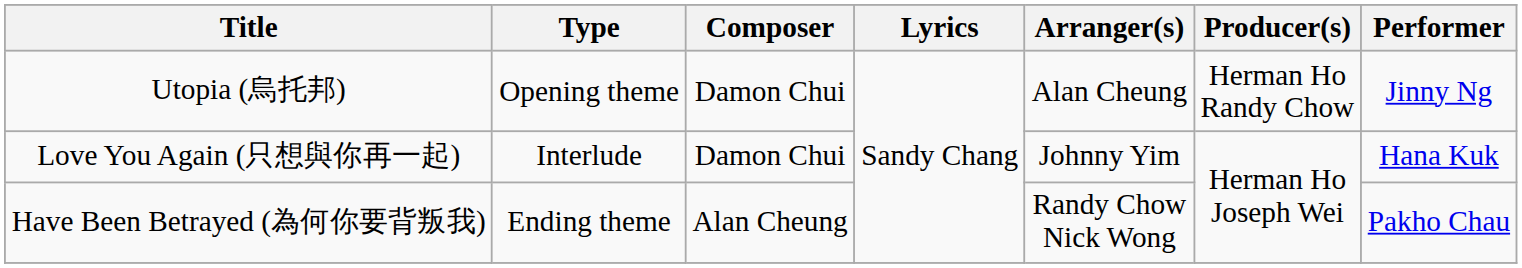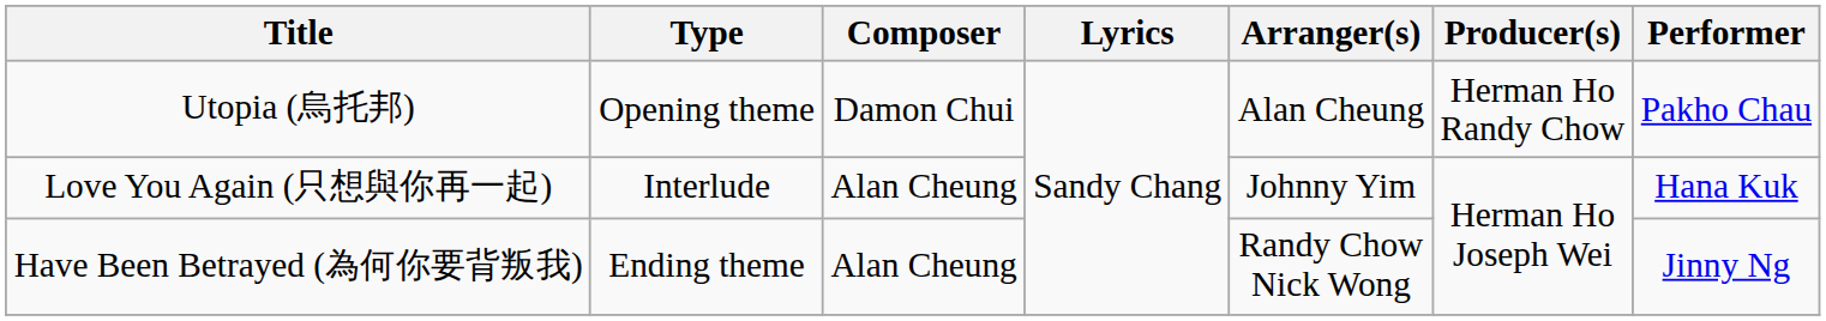Utopia (烏托邦) | Performer: Jinny Ng -> Pakho Chau
Love You Again (只想與你再一起) | Composer: Damon Chui -> Alan Cheung
Have Been Betrayed (為何你要背叛我) | Performer: Pakho Chau -> Jinny Ng
